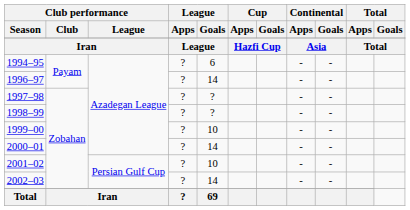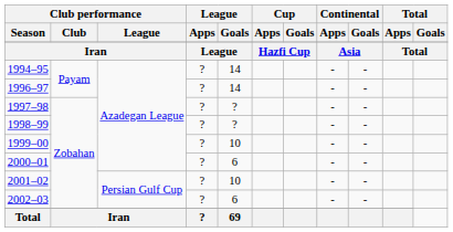1994–95 | League / Goals: 6 -> 14
2000–01 | League / Goals: 14 -> 6
2002–03 | League / Goals: 14 -> 6
